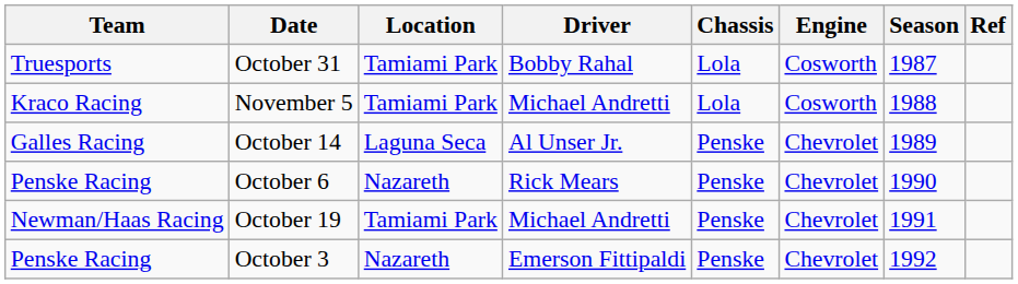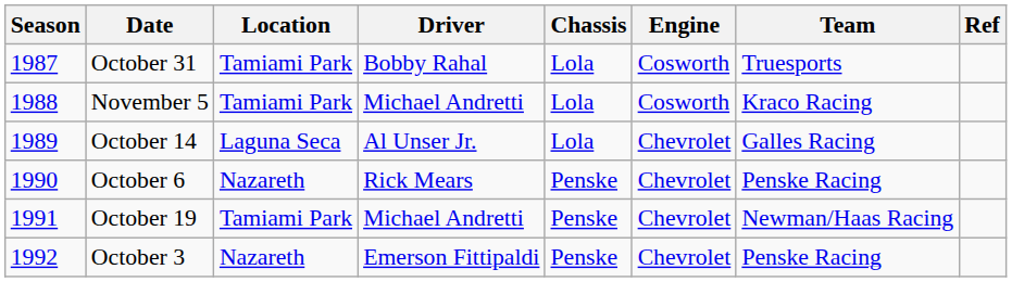columns swapped: Season <-> Team
October 14 | Chassis: Penske -> Lola
